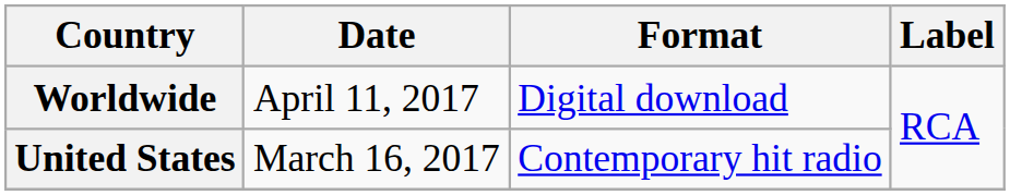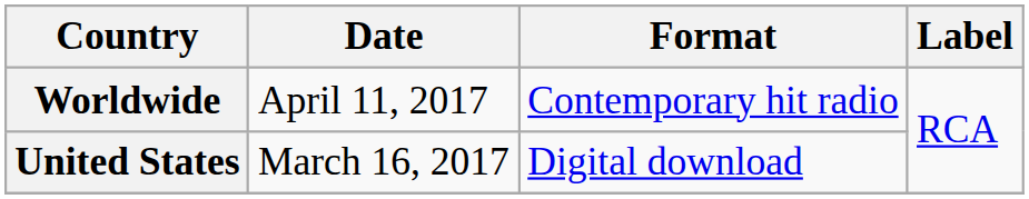Worldwide | Format: Digital download -> Contemporary hit radio
United States | Format: Contemporary hit radio -> Digital download
